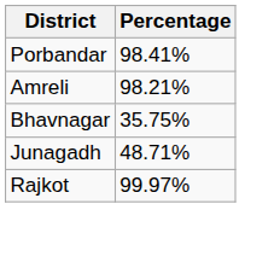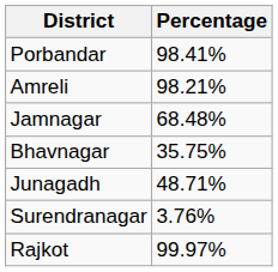+ row: Jamnagar | 68.48%
+ row: Surendranagar | 3.76%
